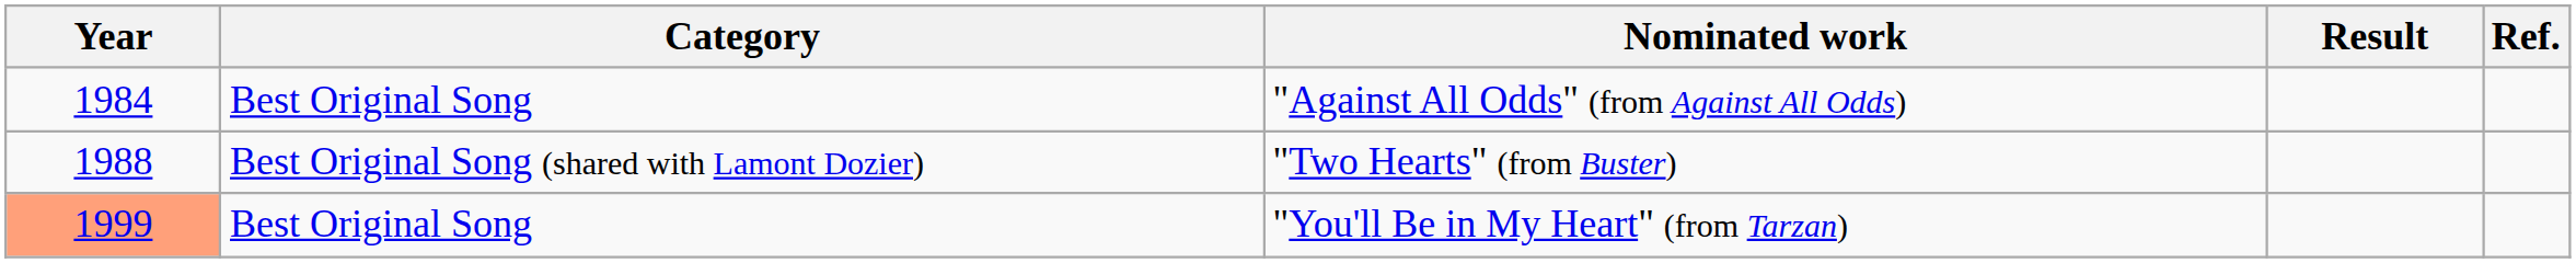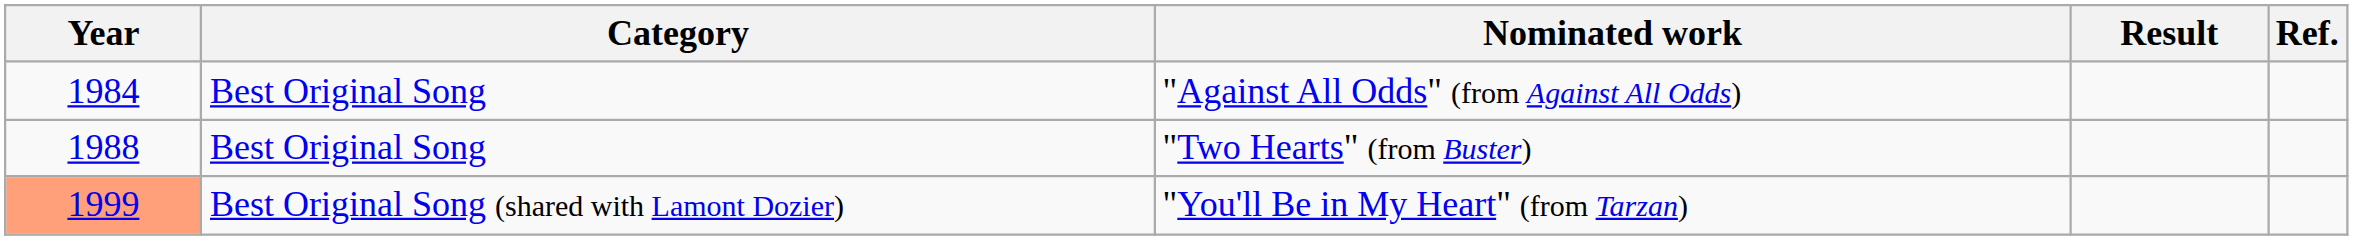"Two Hearts" (from Buster) | Category: Best Original Song (shared with Lamont Dozier) -> Best Original Song
"You'll Be in My Heart" (from Tarzan) | Category: Best Original Song -> Best Original Song (shared with Lamont Dozier)
